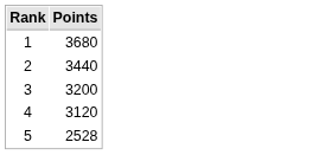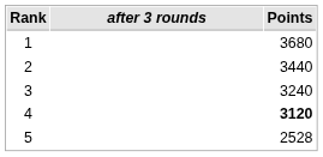+ column: after 3 rounds
3 | Points: 3200 -> 3240
4 | Points: normal -> bold
